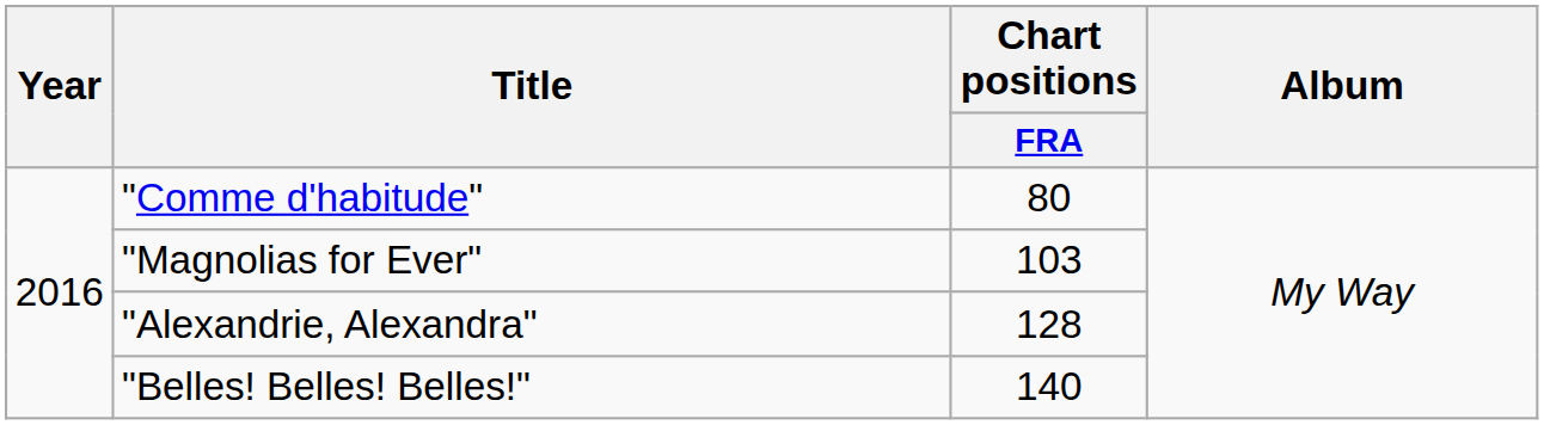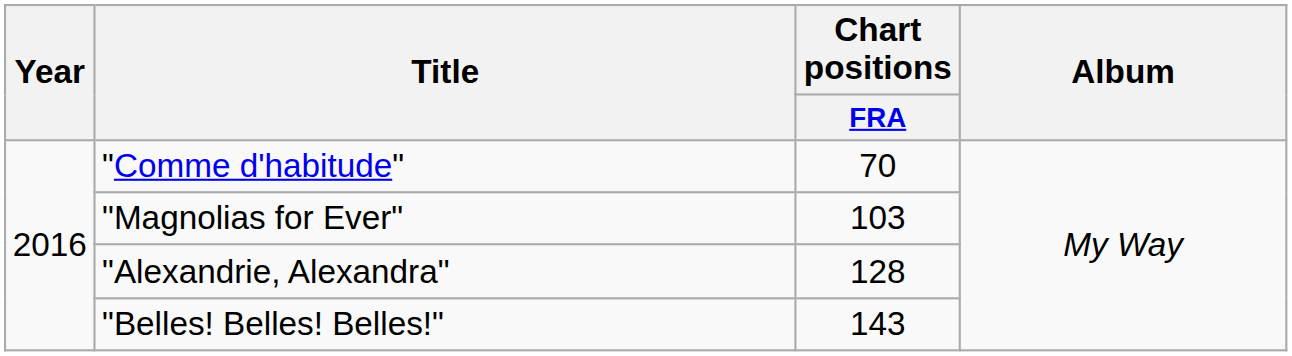"Comme d'habitude" | Chart positions / FRA: 80 -> 70
"Belles! Belles! Belles!" | Chart positions / FRA: 140 -> 143
